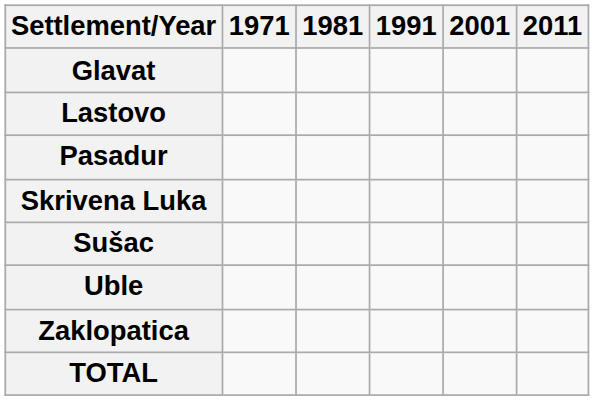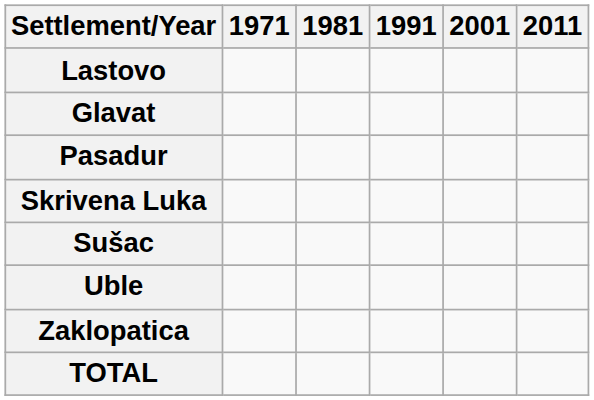rows swapped: Glavat <-> Lastovo
